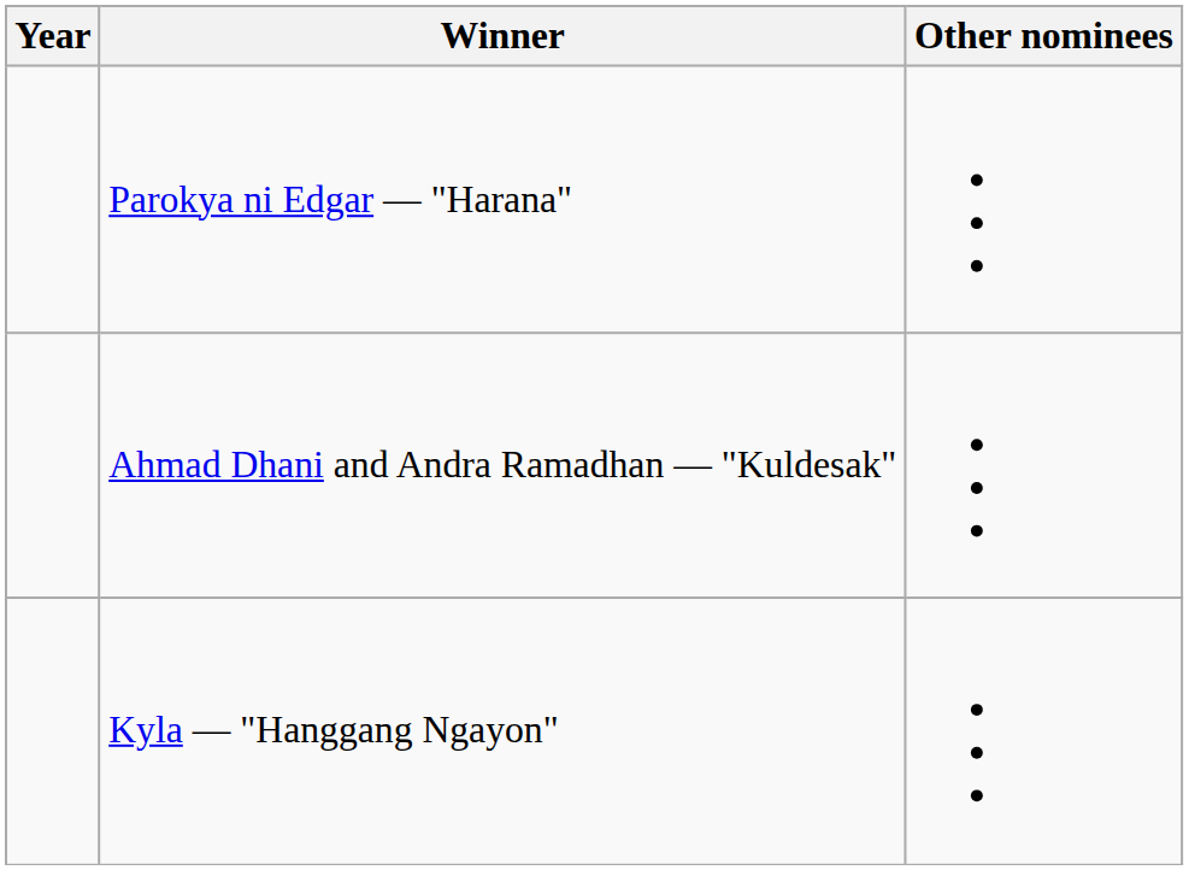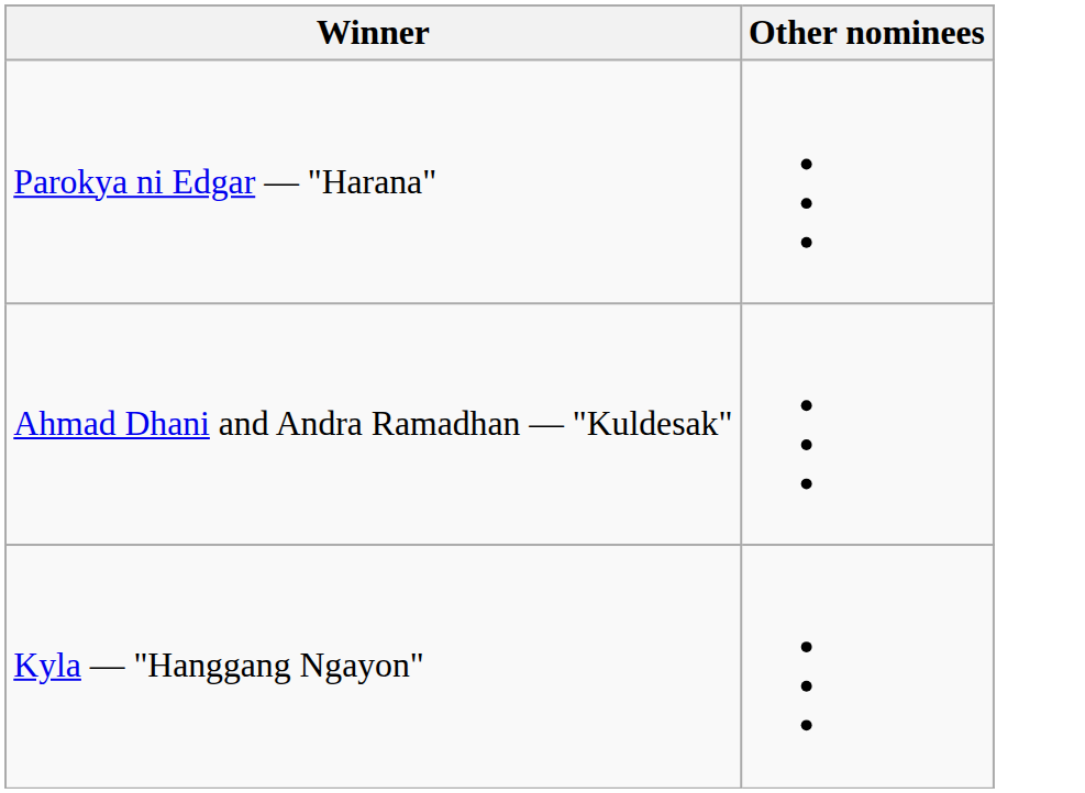- column: Year
